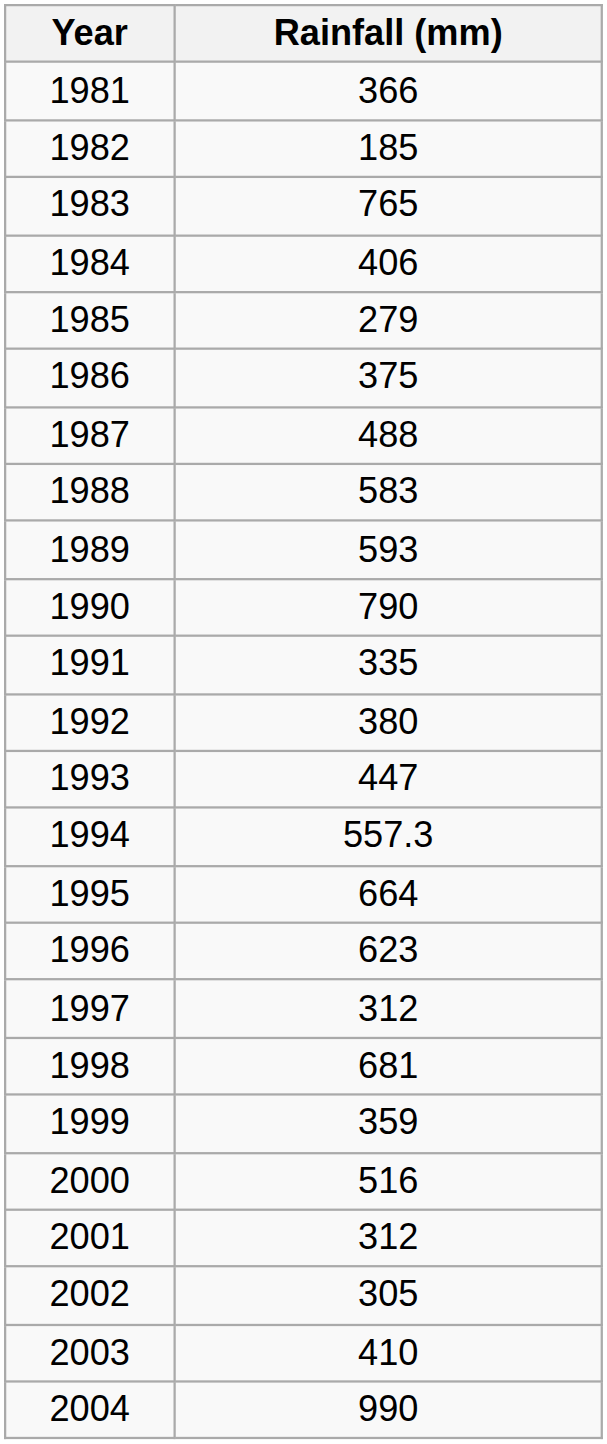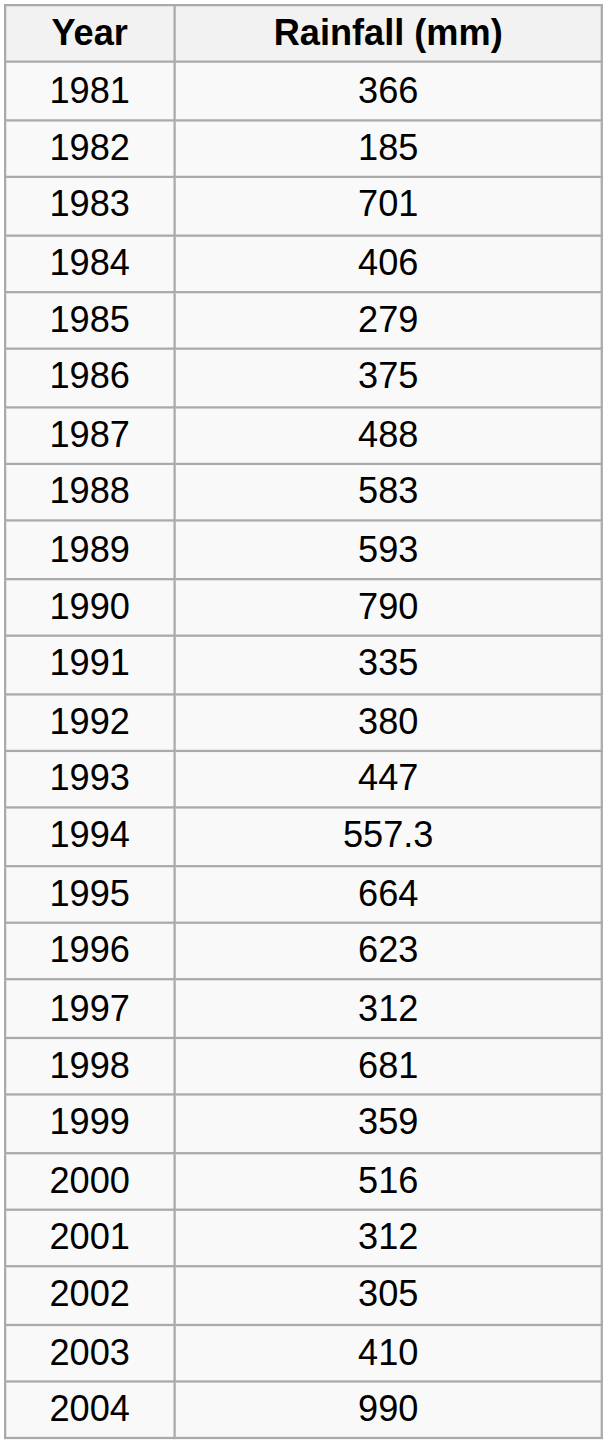1983 | Rainfall (mm): 765 -> 701
